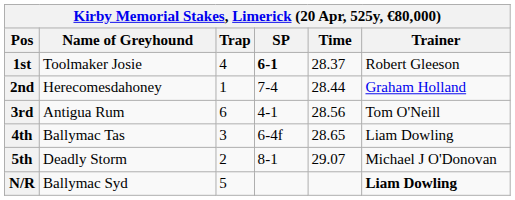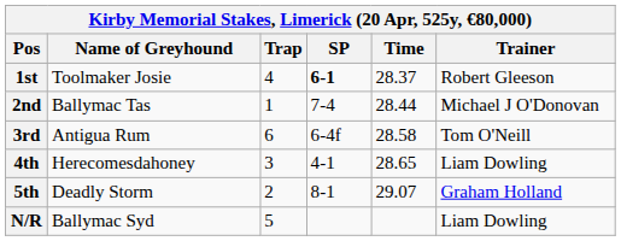2nd | Name of Greyhound: Herecomesdahoney -> Ballymac Tas
2nd | Trainer: Graham Holland -> Michael J O'Donovan
3rd | SP: 4-1 -> 6-4f
3rd | Time: 28.56 -> 28.58
4th | Name of Greyhound: Ballymac Tas -> Herecomesdahoney
4th | SP: 6-4f -> 4-1
5th | Trainer: Michael J O'Donovan -> Graham Holland
N/R | Trainer: bold -> normal
